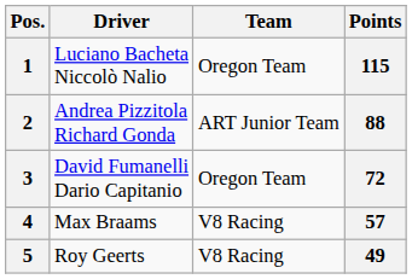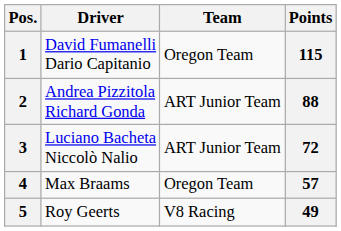1 | Driver: Luciano Bacheta Niccolò Nalio -> David Fumanelli Dario Capitanio
3 | Driver: David Fumanelli Dario Capitanio -> Luciano Bacheta Niccolò Nalio
3 | Team: Oregon Team -> ART Junior Team
4 | Team: V8 Racing -> Oregon Team
